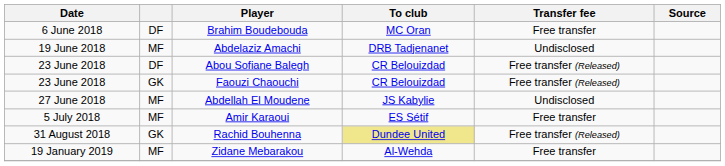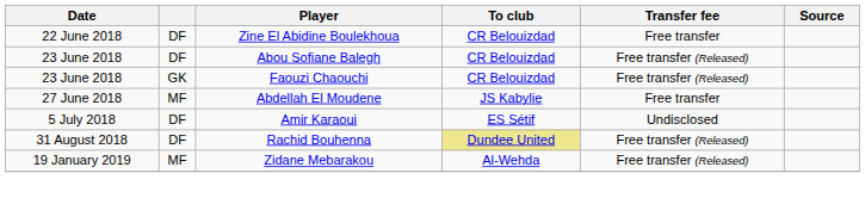- row: 6 June 2018 | DF | Brahim Boudebouda | MC Oran | Free transfer
- row: 19 June 2018 | MF | Abdelaziz Amachi | DRB Tadjenanet | Undisclosed
+ row: 22 June 2018 | DF | Zine El Abidine Boulekhoua | CR Belouizdad | Free transfer
Abdellah El Moudene | Transfer fee: Undisclosed -> Free transfer
Amir Karaoui | column 2: MF -> DF
Amir Karaoui | Transfer fee: Free transfer -> Undisclosed
Rachid Bouhenna | column 2: GK -> DF
Zidane Mebarakou | Transfer fee: Free transfer -> Free transfer (Released)
